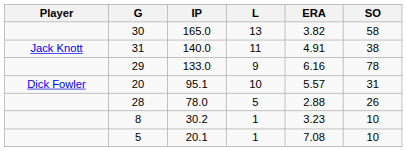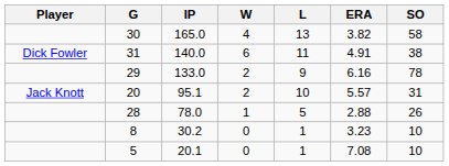+ column: W | 4 | 6 | 2 | 2 | 1 | 0 | 0
140.0 | Player: Jack Knott -> Dick Fowler
95.1 | Player: Dick Fowler -> Jack Knott
